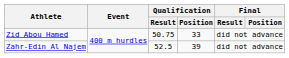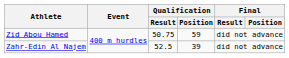Zid Abou Hamed | Qualification / Position: 33 -> 59
